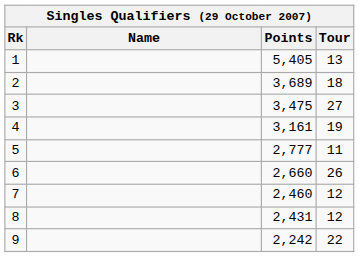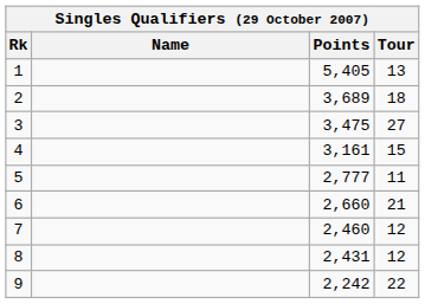4 | Tour: 19 -> 15
6 | Tour: 26 -> 21
